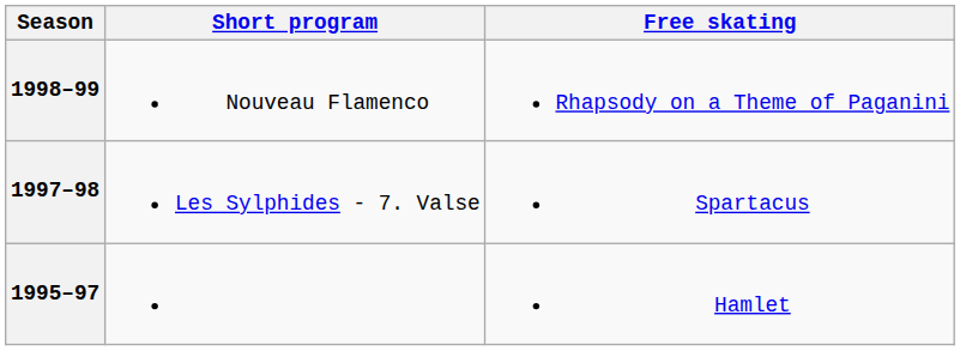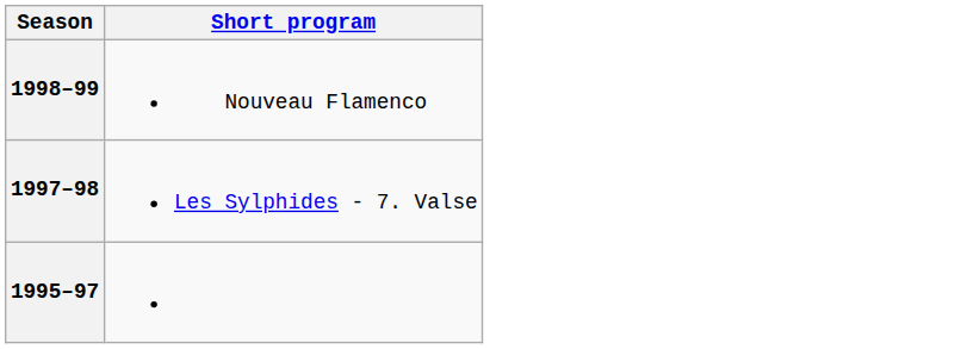- column: Free skating | Rhapsody on a Theme of Paganini | Spartacus | Hamlet
